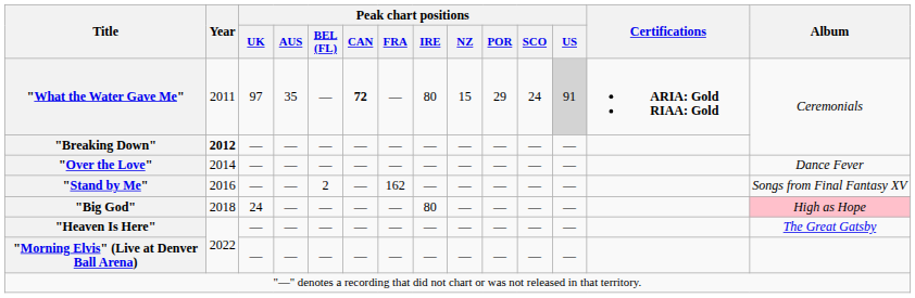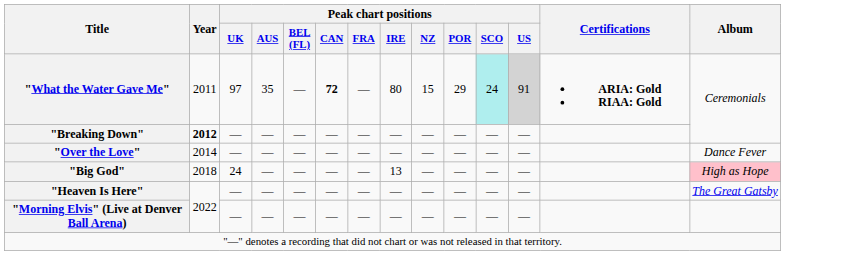"What the Water Gave Me" | Peak chart positions / SCO: no background -> paleturquoise background
- row: "Stand by Me" | 2016 | — | — | 2 | — | 162 | — | — | — | — | — | Songs from Final Fantasy XV
"Big God" | Peak chart positions / IRE: 80 -> 13
